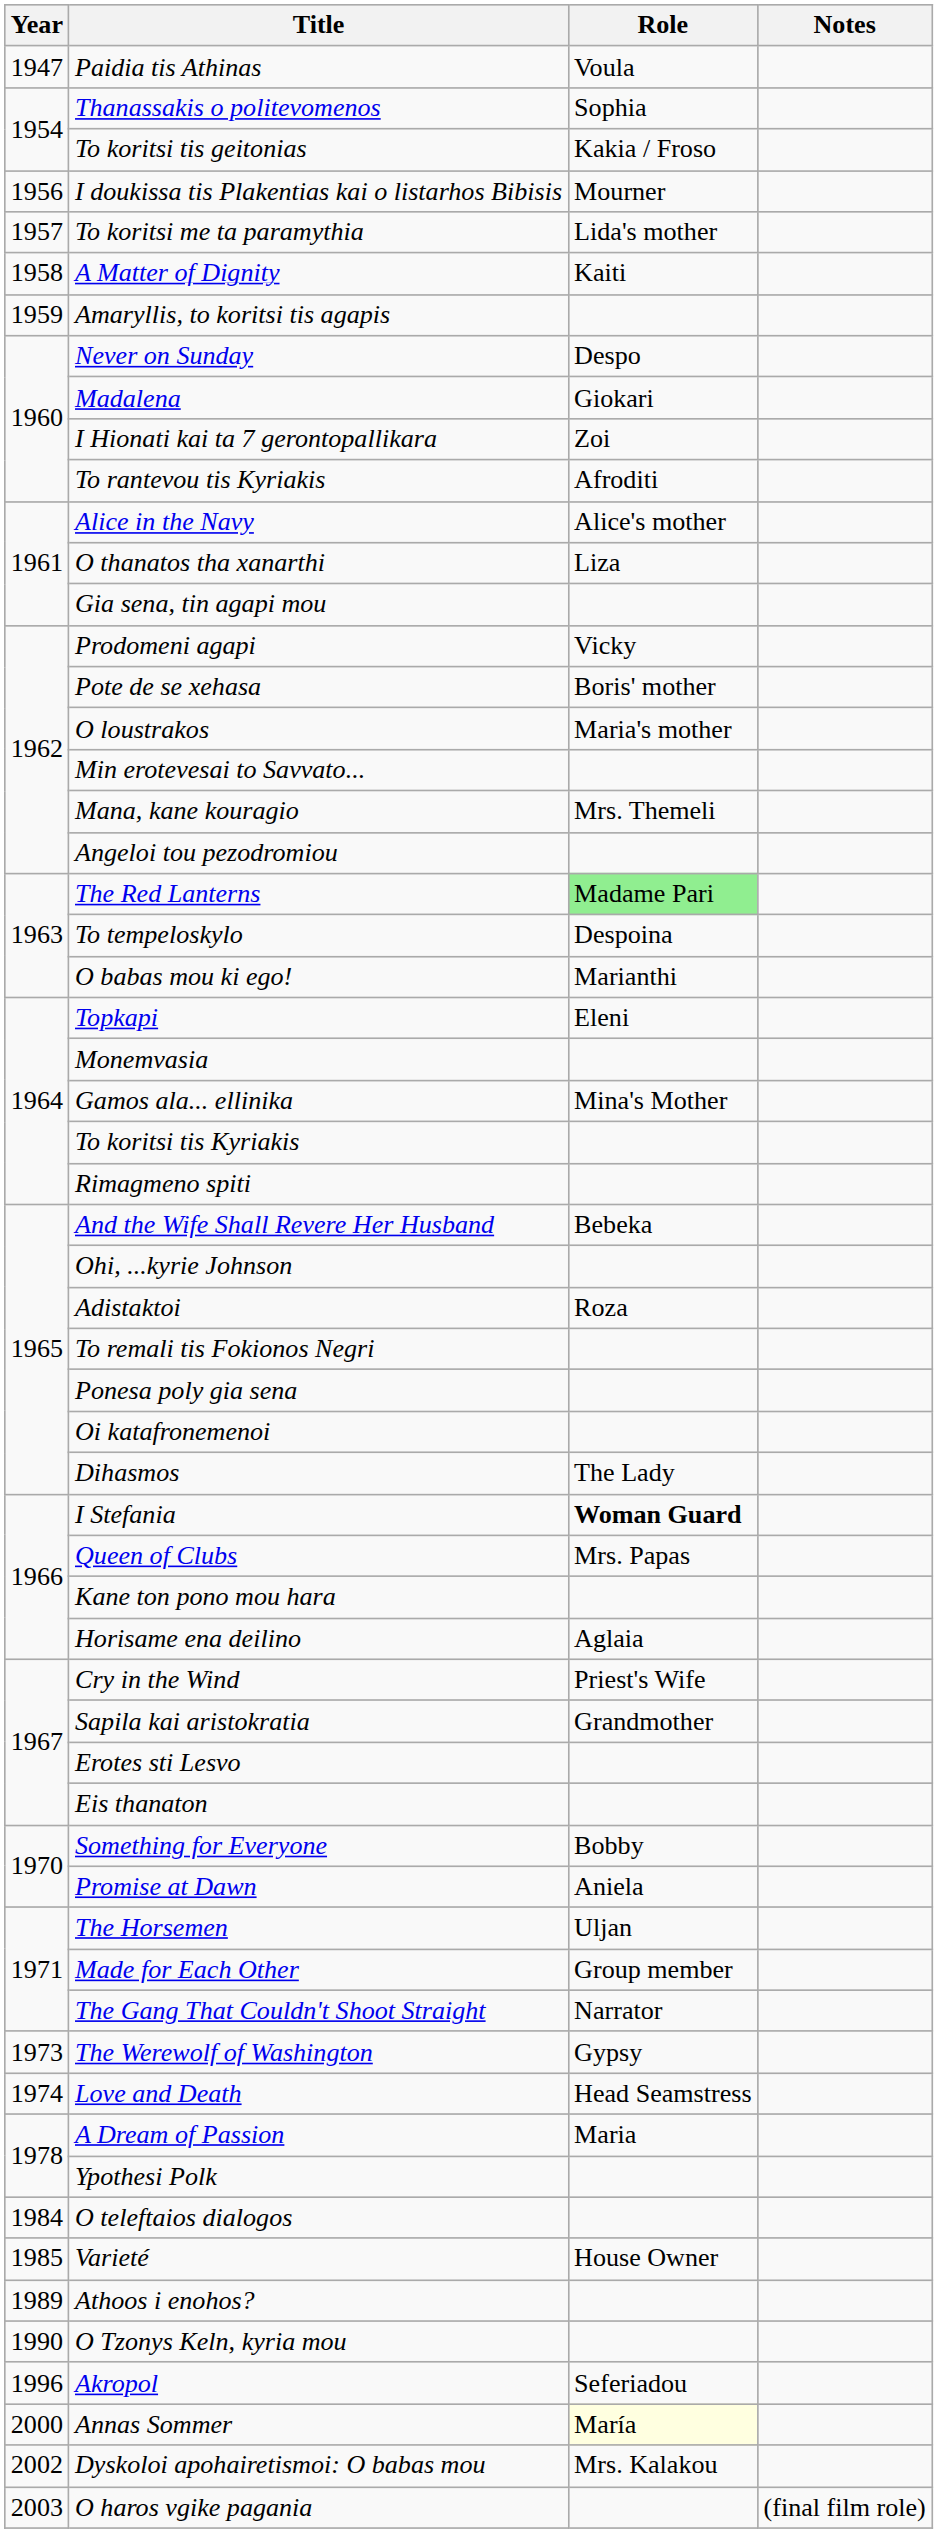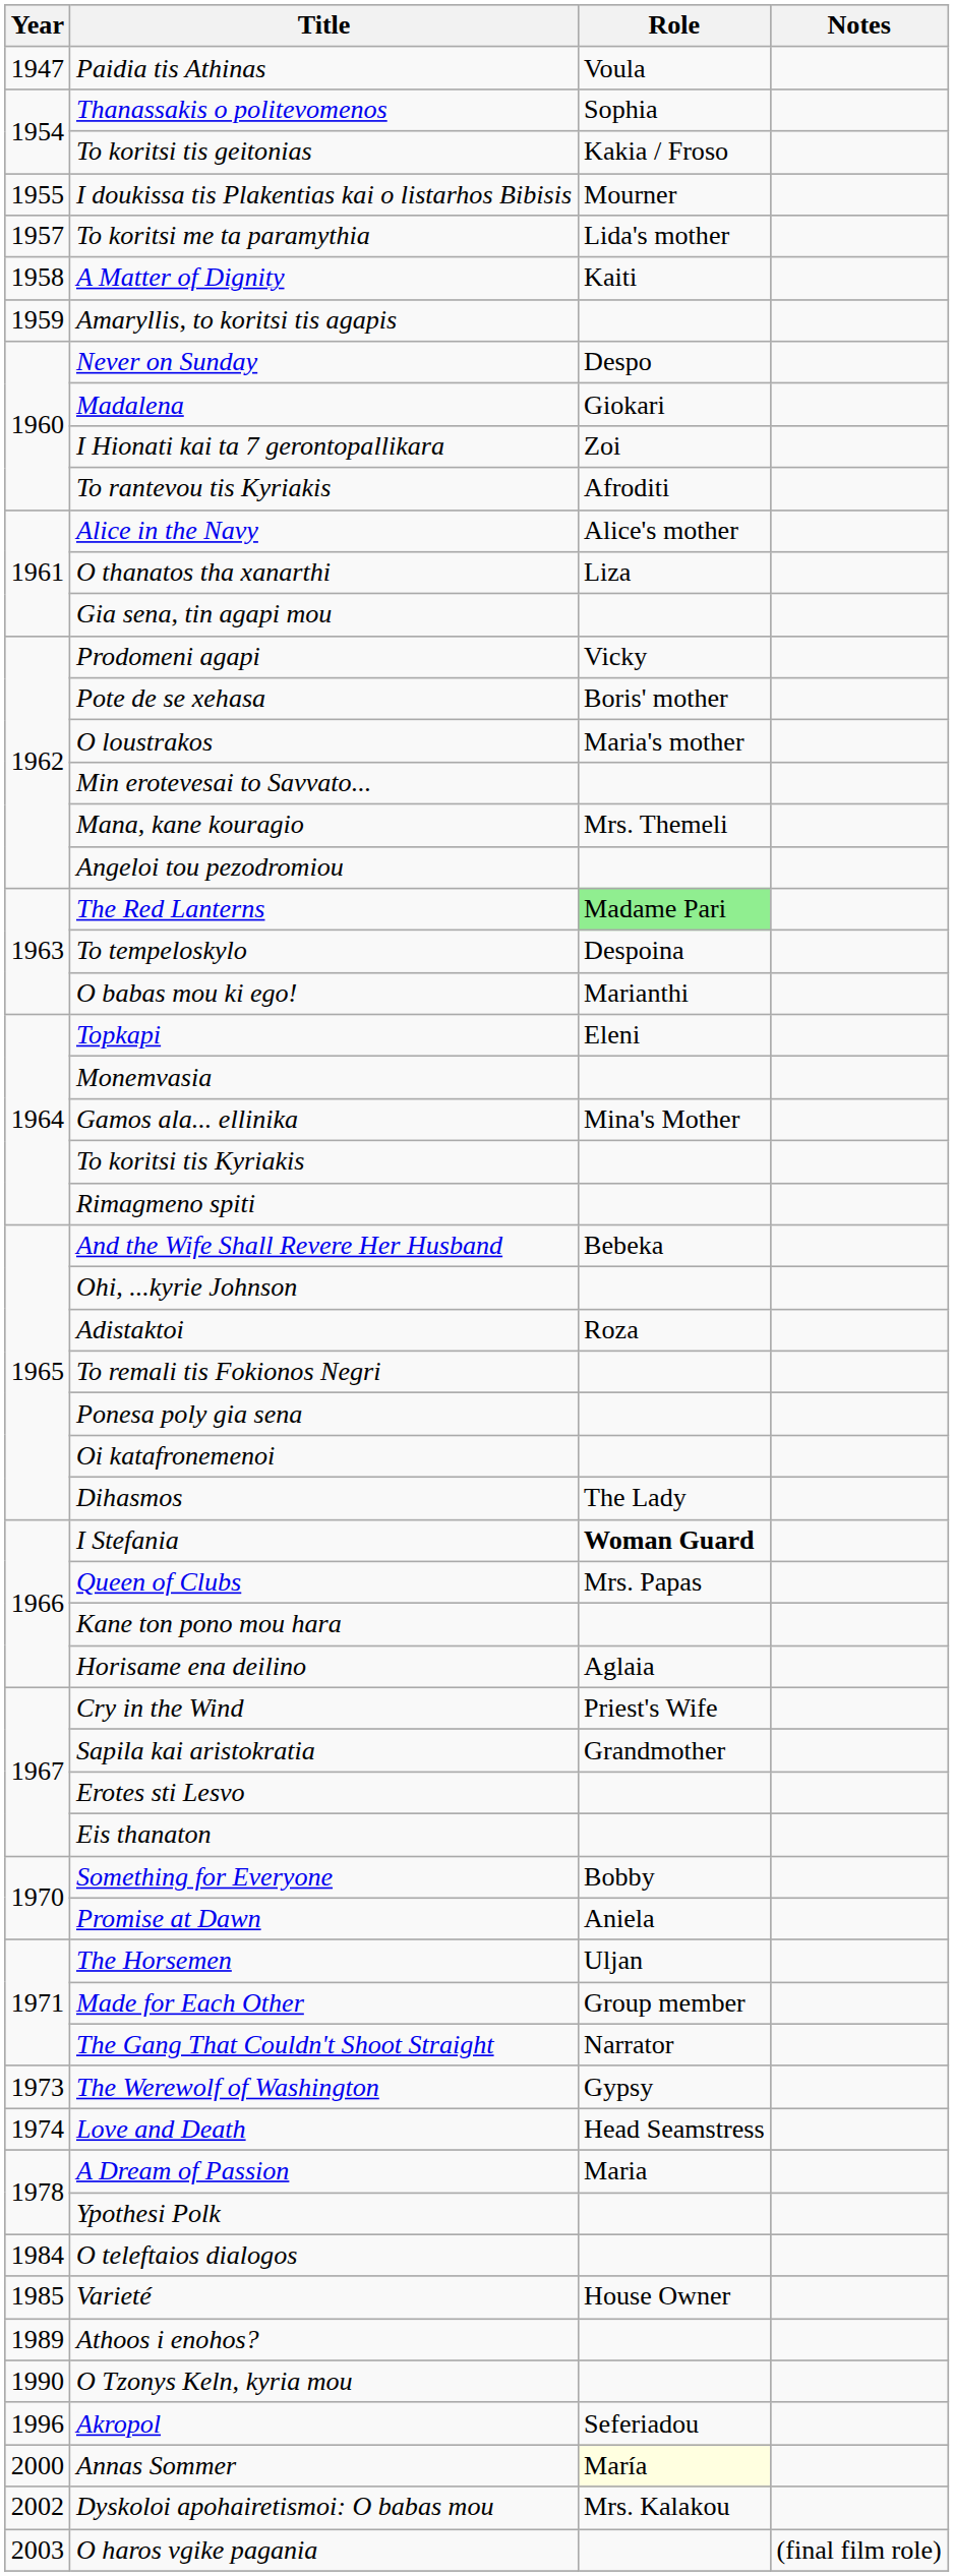I doukissa tis Plakentias kai o listarhos Bibisis | Year: 1956 -> 1955
